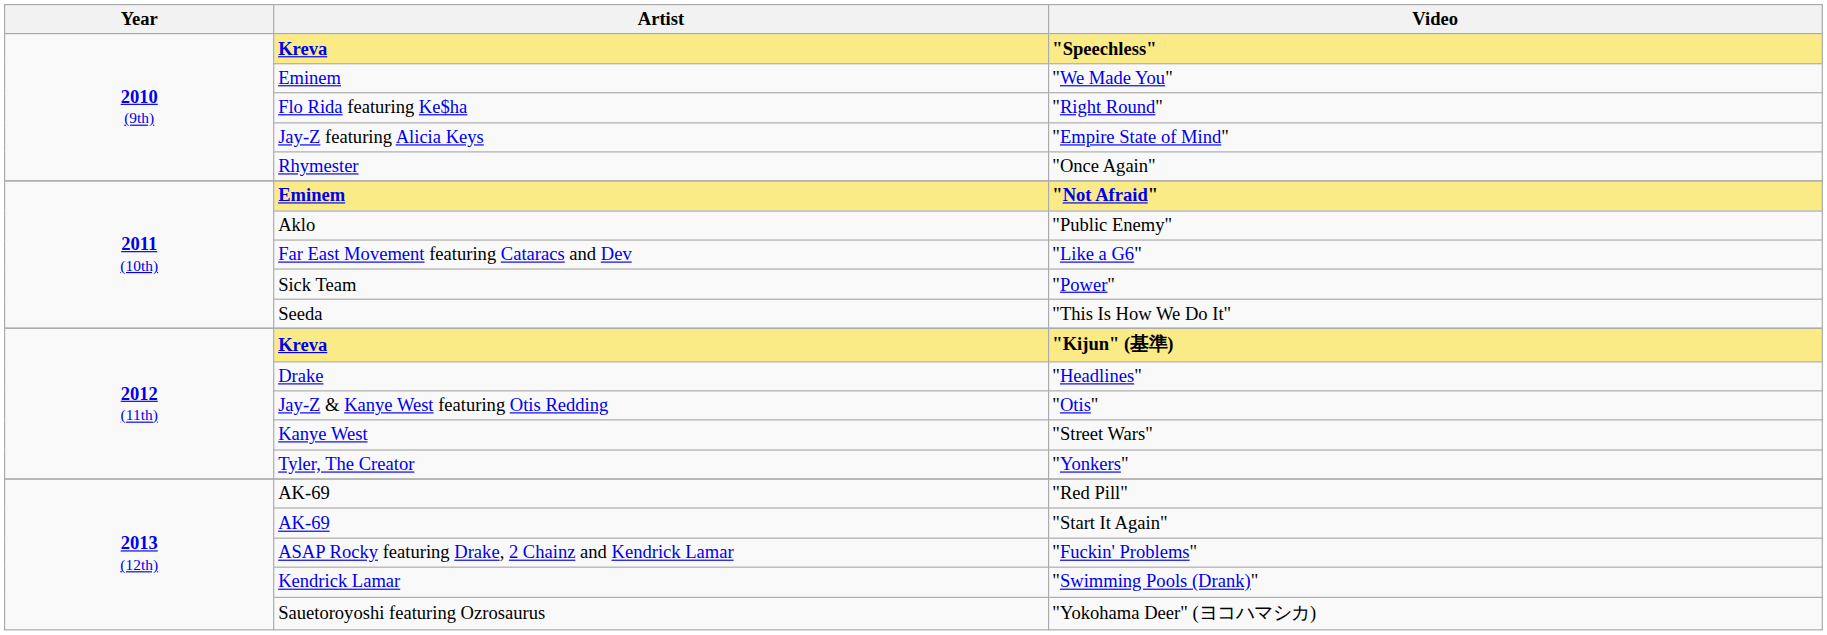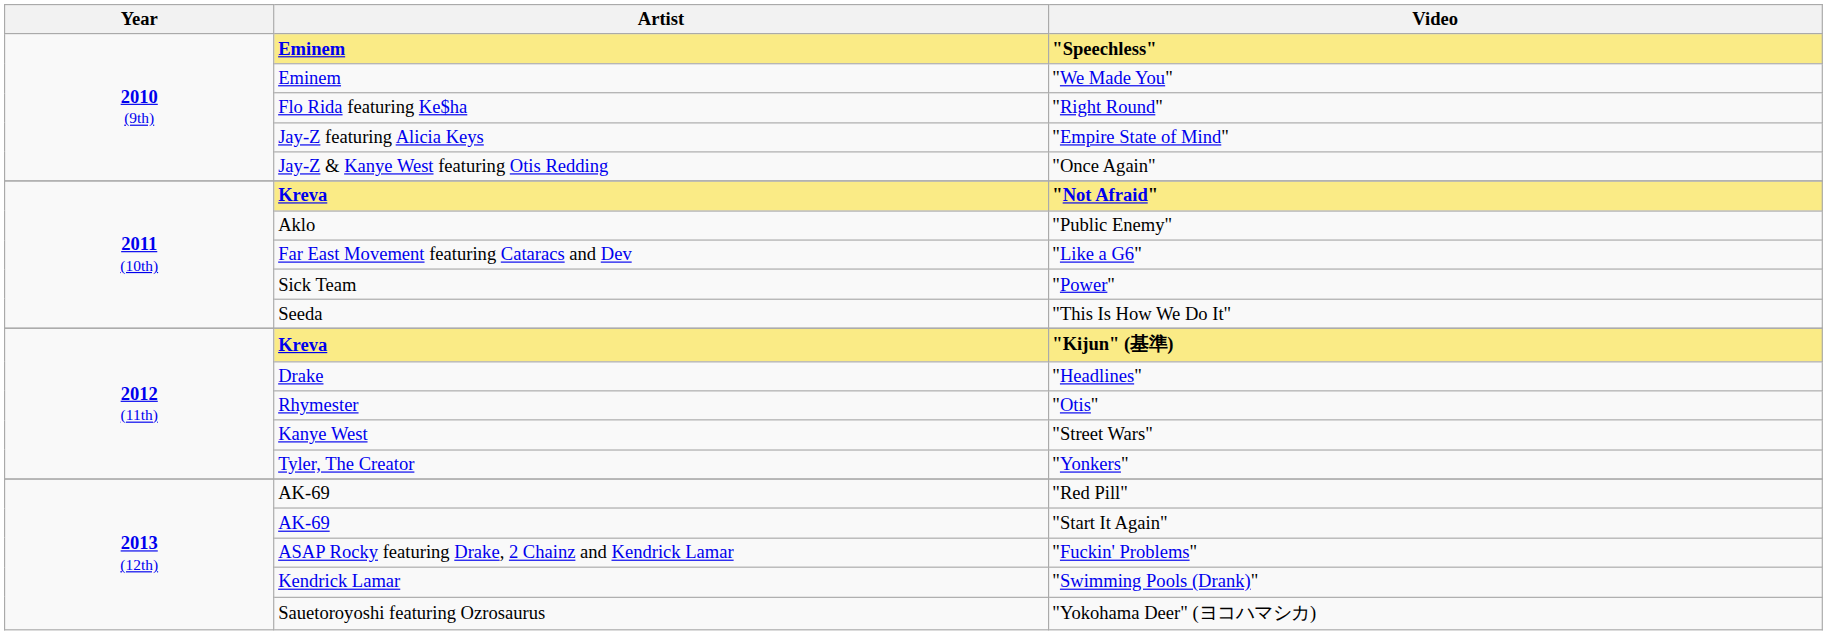"Speechless" | Artist: Kreva -> Eminem
"Once Again" | Artist: Rhymester -> Jay-Z & Kanye West featuring Otis Redding
"Not Afraid" | Artist: Eminem -> Kreva
"Otis" | Artist: Jay-Z & Kanye West featuring Otis Redding -> Rhymester
